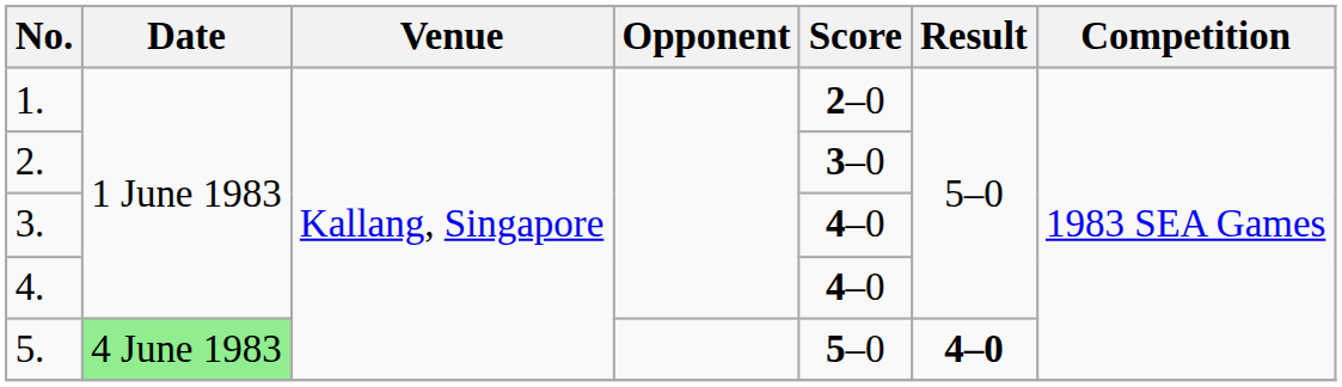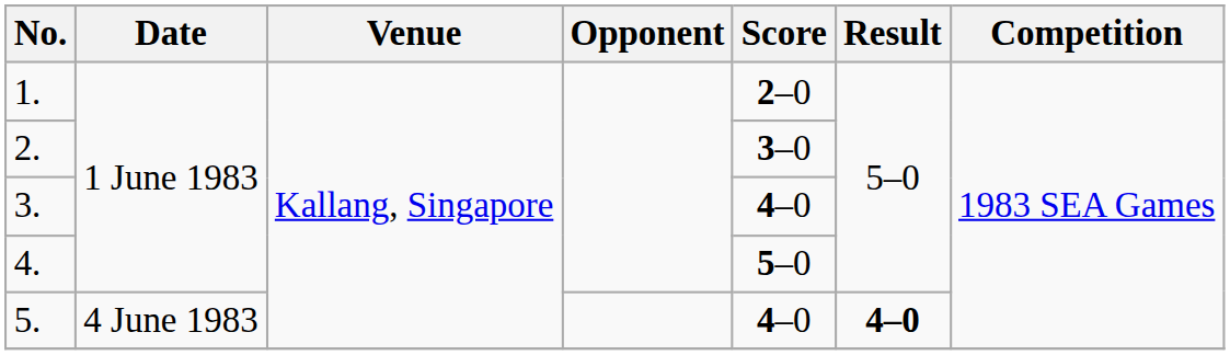4. | Score: 4–0 -> 5–0
5. | Date: lightgreen background -> no background
5. | Score: 5–0 -> 4–0
